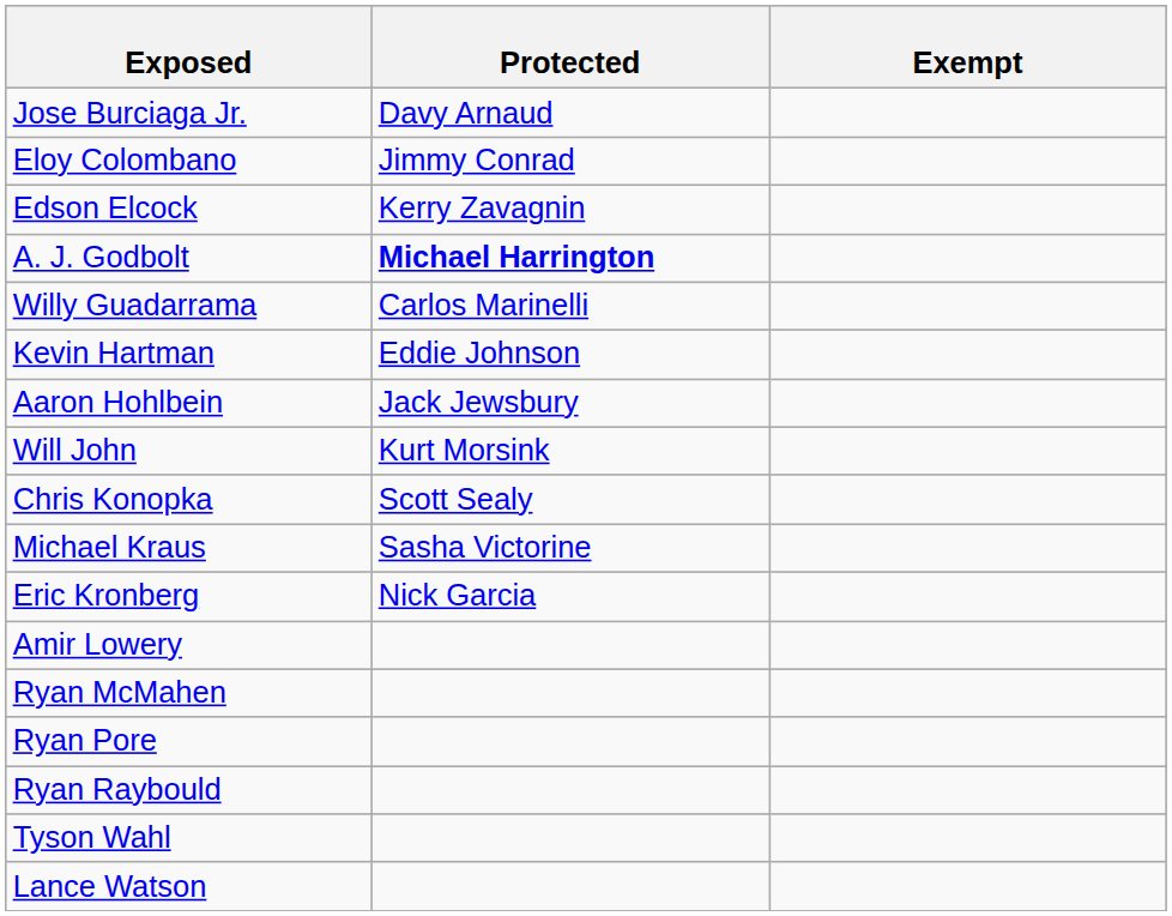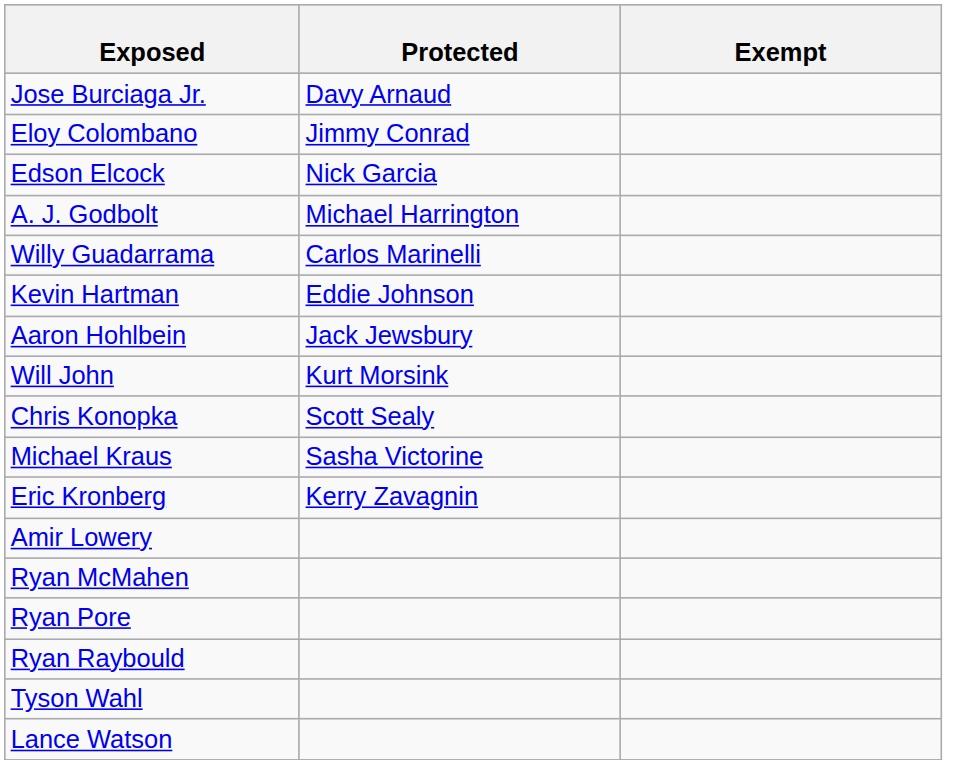Edson Elcock | Protected: Kerry Zavagnin -> Nick Garcia
A. J. Godbolt | Protected: bold -> normal
Eric Kronberg | Protected: Nick Garcia -> Kerry Zavagnin
